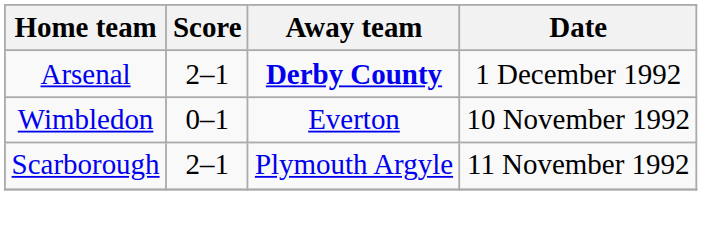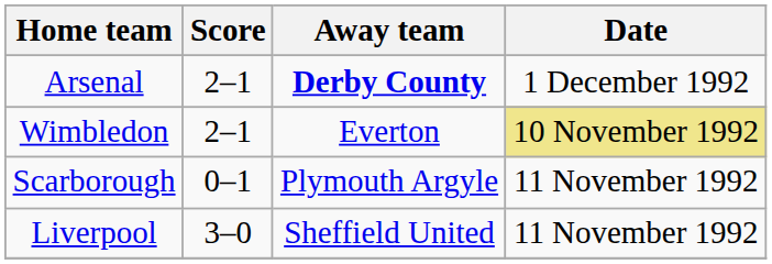Wimbledon | Score: 0–1 -> 2–1
Wimbledon | Date: no background -> khaki background
Scarborough | Score: 2–1 -> 0–1
+ row: Liverpool | 3–0 | Sheffield United | 11 November 1992
